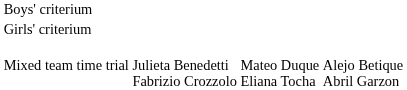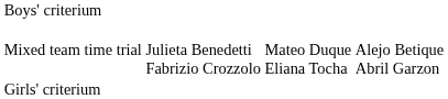rows swapped: Girls' criterium <-> Mixed team time trial
